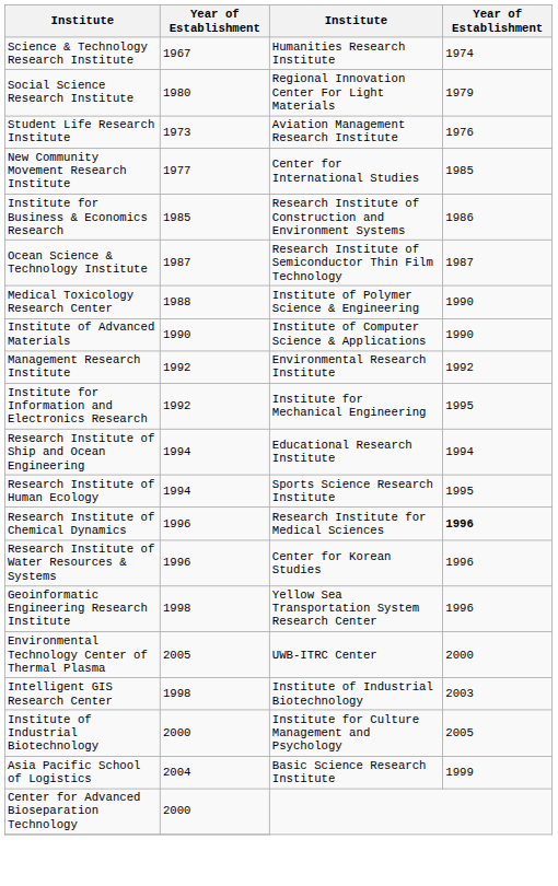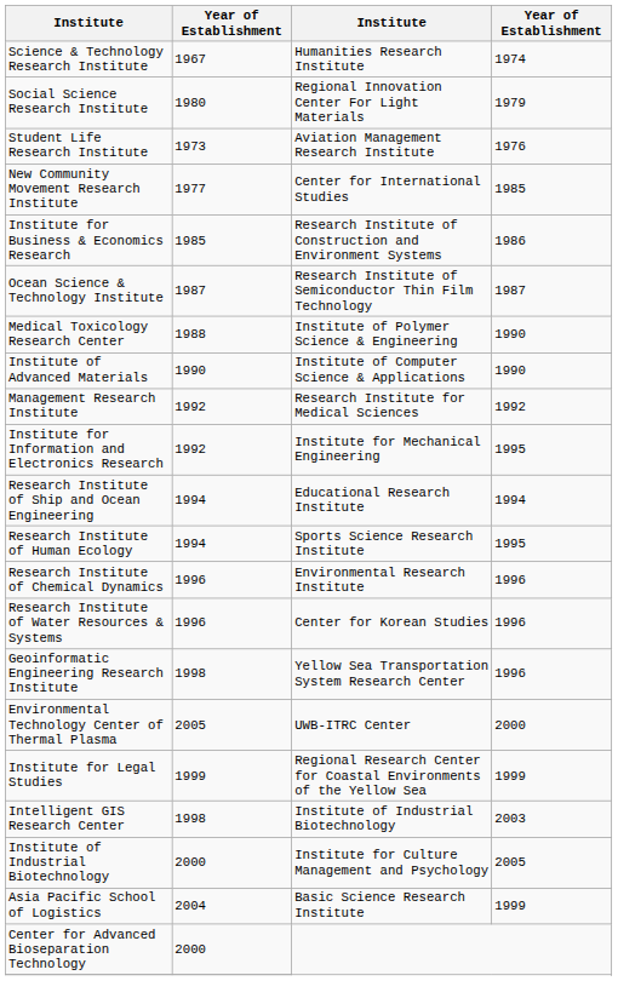Management Research Institute | column 3: Environmental Research Institute -> Research Institute for Medical Sciences
Research Institute of Chemical Dynamics | column 3: Research Institute for Medical Sciences -> Environmental Research Institute
Research Institute of Chemical Dynamics | column 4: bold -> normal
+ row: Institute for Legal Studies | 1999 | Regional Research Center for Coastal Environments of the Yellow Sea | 1999
